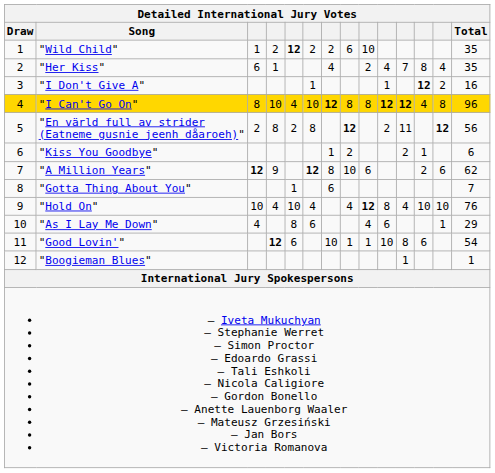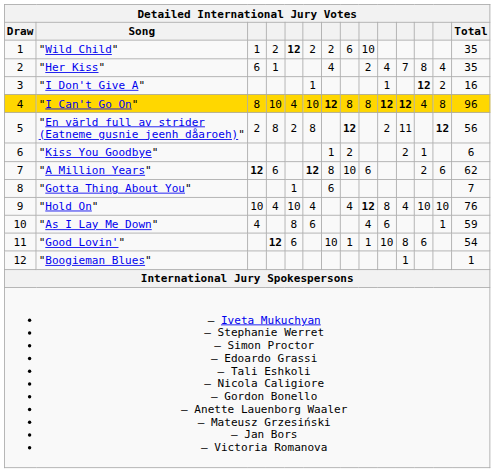"A Million Years" | column 4: 9 -> 6
"As I Lay Me Down" | Total: 29 -> 59
